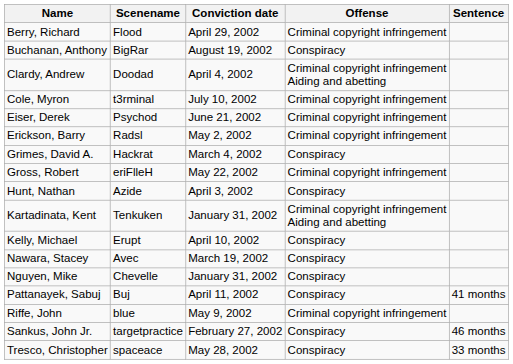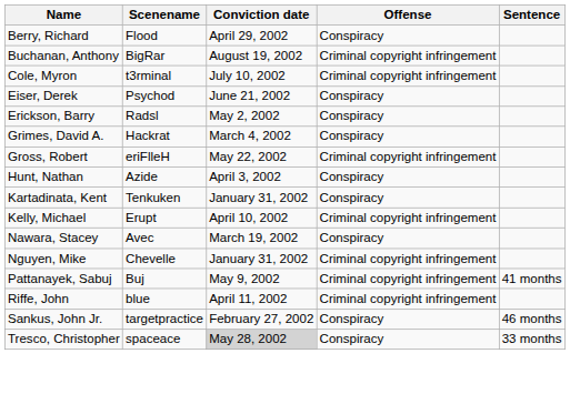Berry, Richard | Offense: Criminal copyright infringement -> Conspiracy
Buchanan, Anthony | Offense: Conspiracy -> Criminal copyright infringement
- row: Clardy, Andrew | Doodad | April 4, 2002 | Criminal copyright infringement Aiding and abetting
Eiser, Derek | Offense: Criminal copyright infringement -> Conspiracy
Erickson, Barry | Offense: Criminal copyright infringement -> Conspiracy
Kartadinata, Kent | Offense: Criminal copyright infringement Aiding and abetting -> Conspiracy
Kelly, Michael | Offense: Conspiracy -> Criminal copyright infringement
Nguyen, Mike | Offense: Conspiracy -> Criminal copyright infringement
Pattanayek, Sabuj | Conviction date: April 11, 2002 -> May 9, 2002
Pattanayek, Sabuj | Offense: Conspiracy -> Criminal copyright infringement
Riffe, John | Conviction date: May 9, 2002 -> April 11, 2002
Tresco, Christopher | Conviction date: no background -> lightgrey background
